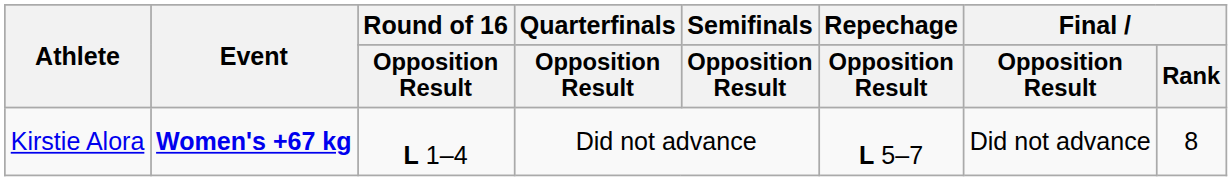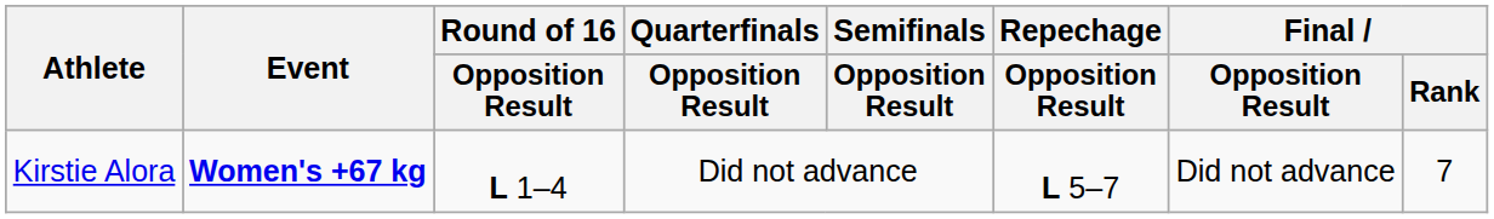Kirstie Alora | Final / Rank: 8 -> 7
